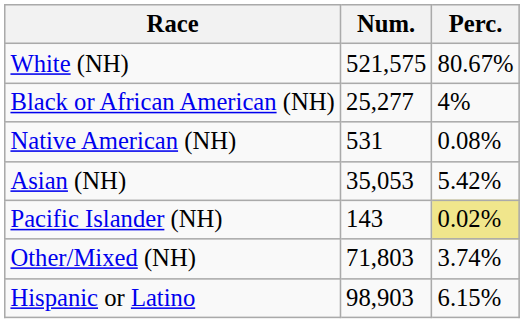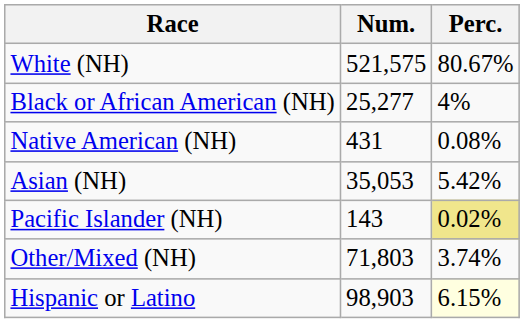Native American (NH) | Num.: 531 -> 431
Hispanic or Latino | Perc.: no background -> lightyellow background
